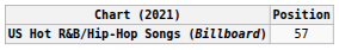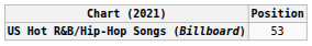US Hot R&B/Hip-Hop Songs (Billboard) | Position: 57 -> 53
